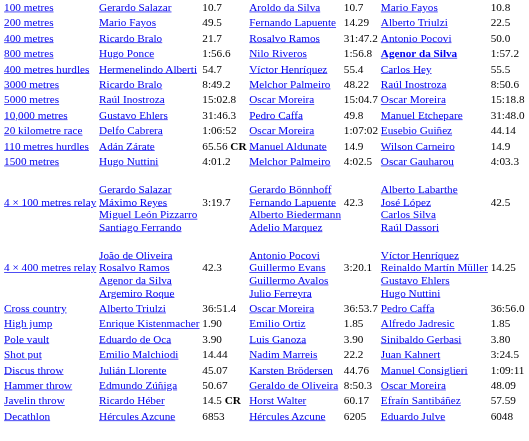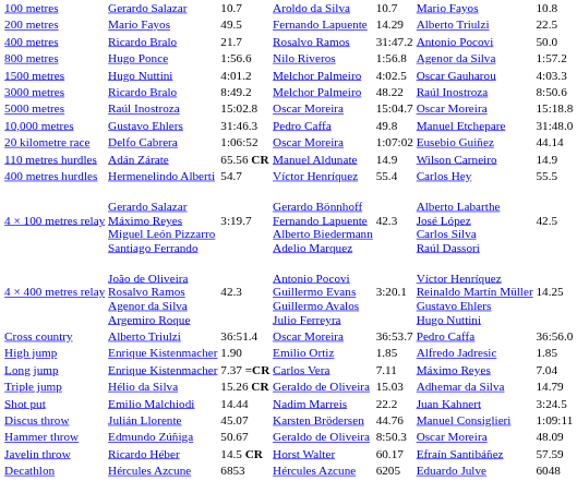800 metres | column 6: bold -> normal
rows swapped: 1500 metres <-> 400 metres hurdles
- row: Pole vault | Eduardo de Oca | 3.90 | Luis Ganoza | 3.90 | Sinibaldo Gerbasi | 3.80
+ row: Long jump | Enrique Kistenmacher | 7.37 =CR | Carlos Vera | 7.11 | Máximo Reyes | 7.04
+ row: Triple jump | Hélio da Silva | 15.26 CR | Geraldo de Oliveira | 15.03 | Adhemar da Silva | 14.79
